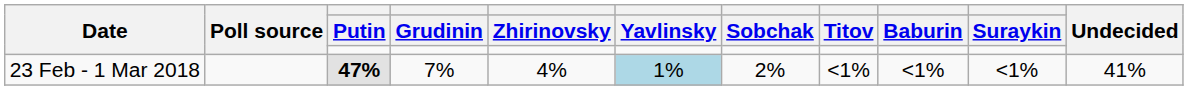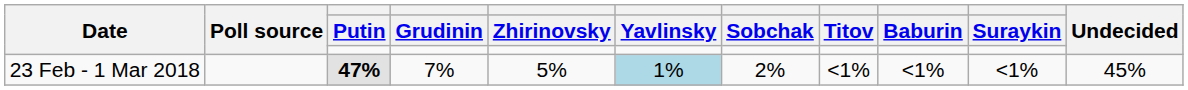23 Feb - 1 Mar 2018 | Zhirinovsky: 4% -> 5%
23 Feb - 1 Mar 2018 | Undecided: 41% -> 45%
